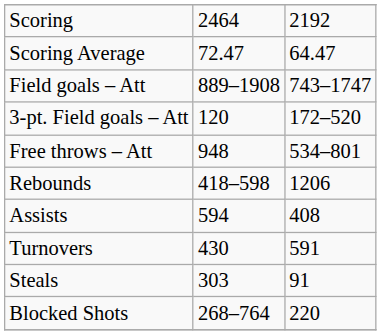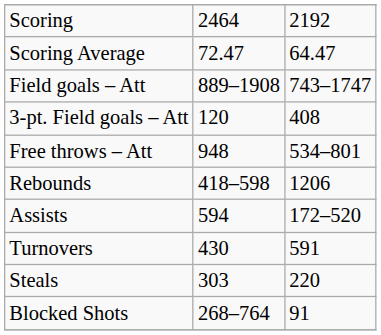3-pt. Field goals – Att | column 3: 172–520 -> 408
Assists | column 3: 408 -> 172–520
Steals | column 3: 91 -> 220
Blocked Shots | column 3: 220 -> 91
